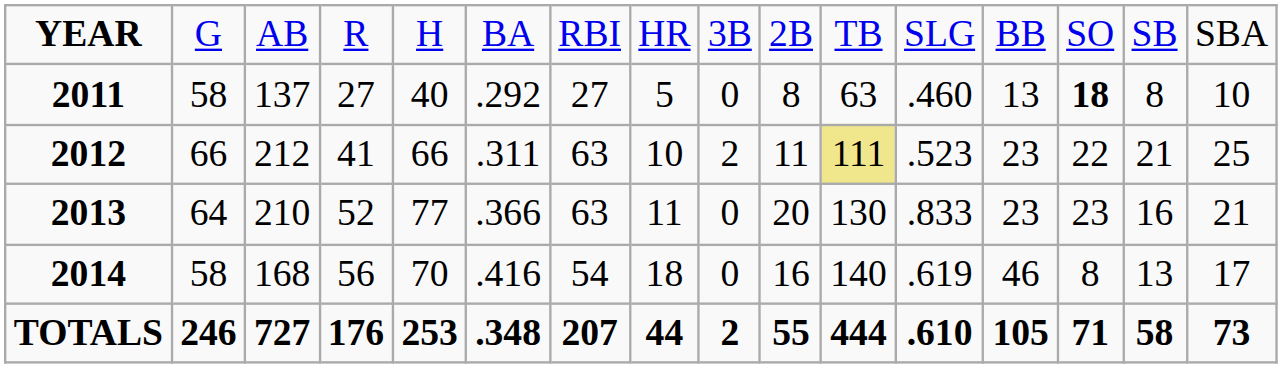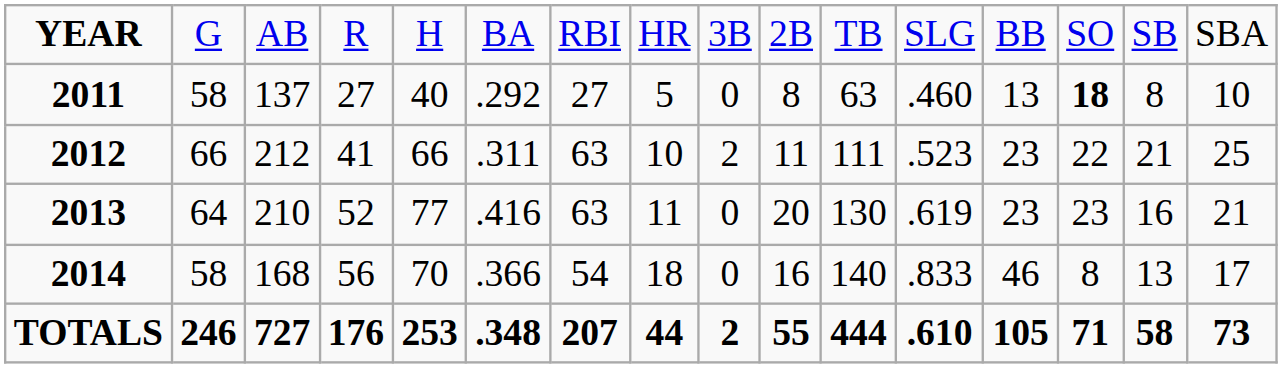2012 | column 11: khaki background -> no background
2013 | column 6: .366 -> .416
2013 | column 12: .833 -> .619
2014 | column 6: .416 -> .366
2014 | column 12: .619 -> .833
